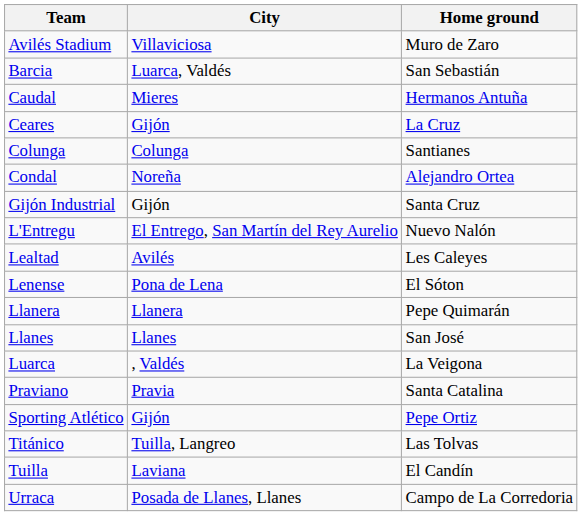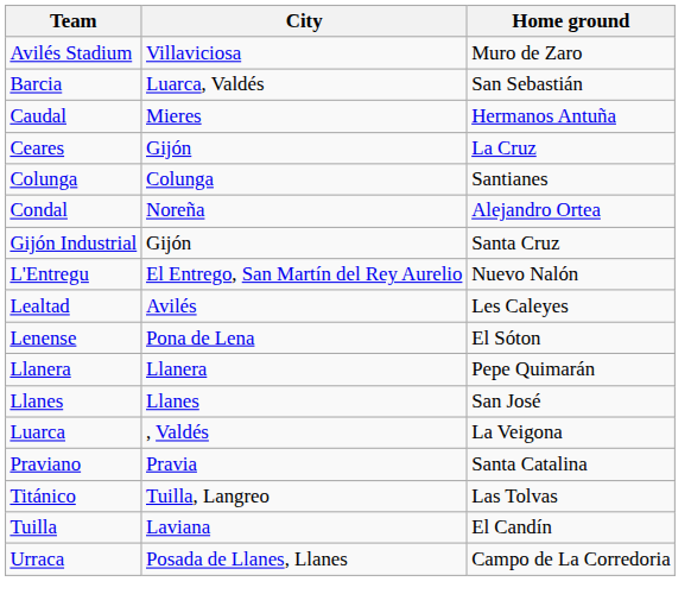- row: Sporting Atlético | Gijón | Pepe Ortiz
